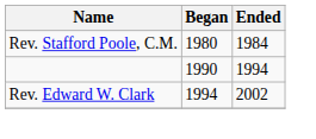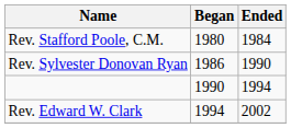+ row: Rev. Sylvester Donovan Ryan | 1986 | 1990
